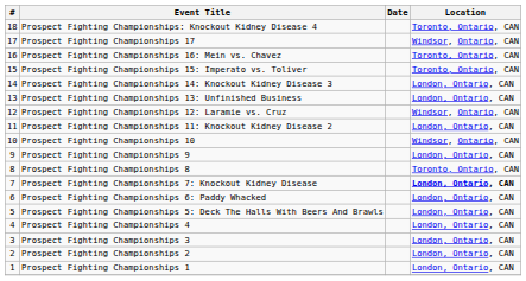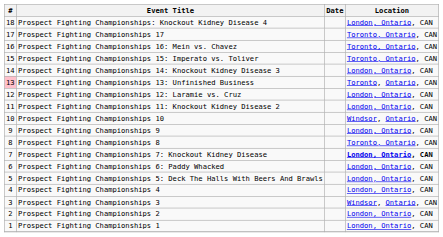Prospect Fighting Championships: Knockout Kidney Disease 4 | Location: Toronto, Ontario, CAN -> London, Ontario, CAN
Prospect Fighting Championships 17 | Location: Windsor, Ontario, CAN -> Toronto, Ontario, CAN
Prospect Fighting Championships 13: Unfinished Business | #: no background -> pink background
Prospect Fighting Championships 13: Unfinished Business | Location: London, Ontario, CAN -> Toronto, Ontario, CAN
Prospect Fighting Championships 12: Laramie vs. Cruz | Location: Windsor, Ontario, CAN -> London, Ontario, CAN
Prospect Fighting Championships 3 | Location: London, Ontario, CAN -> Windsor, Ontario, CAN
